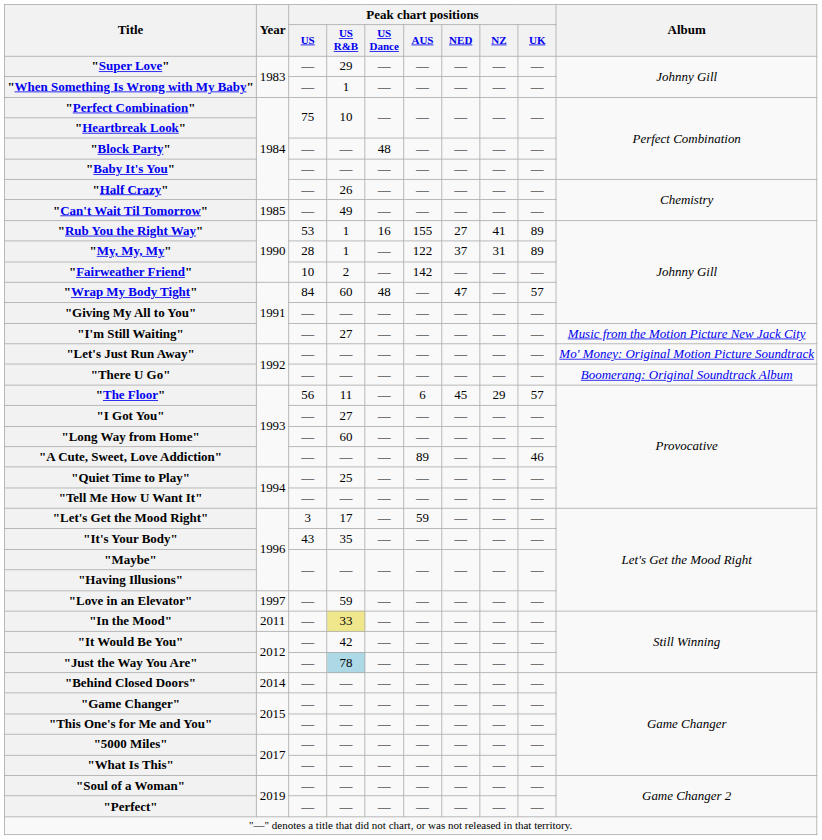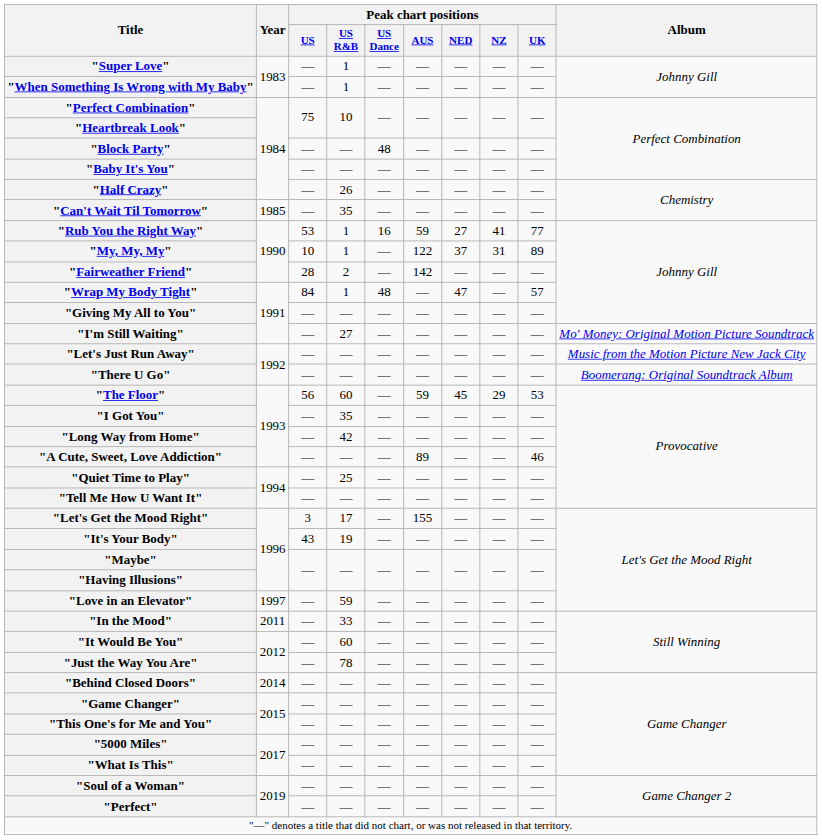"Super Love" | Peak chart positions / US R&B: 29 -> 1
"Can't Wait Til Tomorrow" | Peak chart positions / US R&B: 49 -> 35
"Rub You the Right Way" | Peak chart positions / AUS: 155 -> 59
"Rub You the Right Way" | Peak chart positions / UK: 89 -> 77
"My, My, My" | Peak chart positions / US: 28 -> 10
"Fairweather Friend" | Peak chart positions / US: 10 -> 28
"Wrap My Body Tight" | Peak chart positions / US R&B: 60 -> 1
"I'm Still Waiting" | Album: Music from the Motion Picture New Jack City -> Mo' Money: Original Motion Picture Soundtrack
"Let's Just Run Away" | Album: Mo' Money: Original Motion Picture Soundtrack -> Music from the Motion Picture New Jack City
"The Floor" | Peak chart positions / US R&B: 11 -> 60
"The Floor" | Peak chart positions / AUS: 6 -> 59
"The Floor" | Peak chart positions / UK: 57 -> 53
"I Got You" | Peak chart positions / US R&B: 27 -> 35
"Long Way from Home" | Peak chart positions / US R&B: 60 -> 42
"Let's Get the Mood Right" | Peak chart positions / AUS: 59 -> 155
"It's Your Body" | Peak chart positions / US R&B: 35 -> 19
"In the Mood" | Peak chart positions / US R&B: khaki background -> no background
"It Would Be You" | Peak chart positions / US R&B: 42 -> 60
"Just the Way You Are" | Peak chart positions / US R&B: lightblue background -> no background
